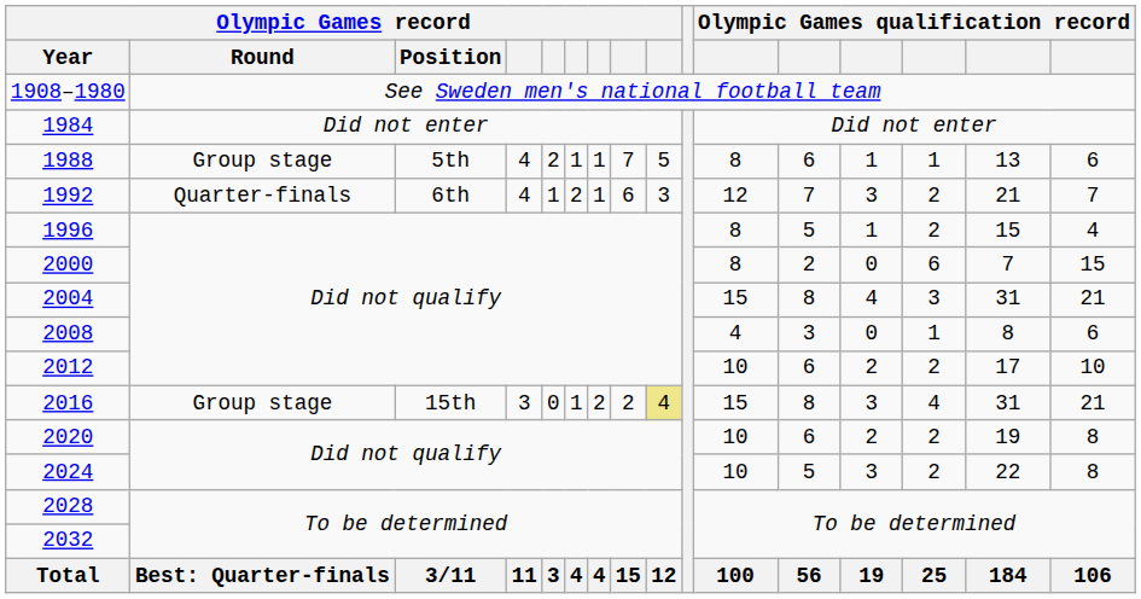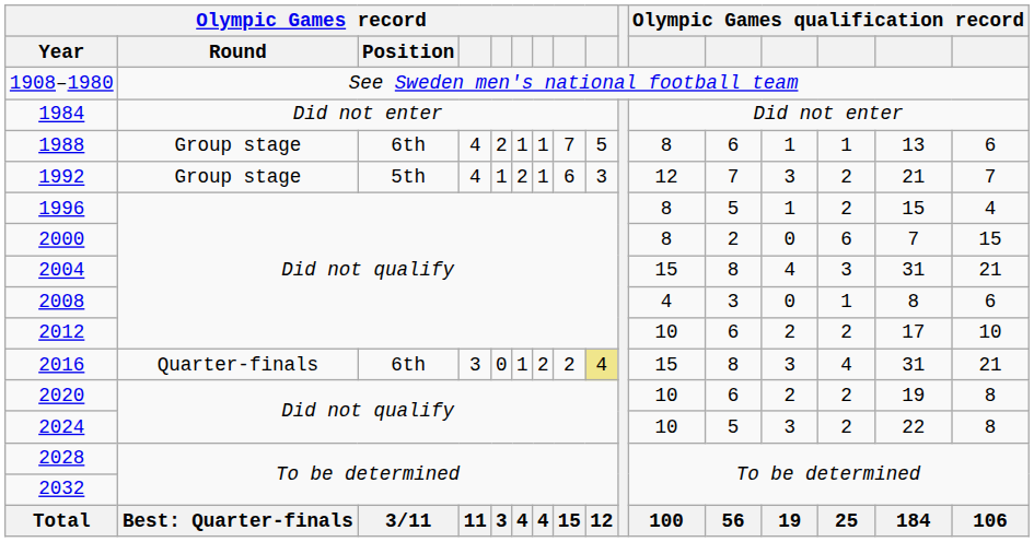1988 | Olympic Games record / Position: 5th -> 6th
1992 | Olympic Games record / Round: Quarter-finals -> Group stage
1992 | Olympic Games record / Position: 6th -> 5th
2016 | Olympic Games record / Round: Group stage -> Quarter-finals
2016 | Olympic Games record / Position: 15th -> 6th
